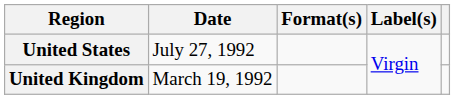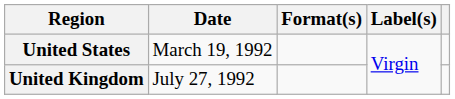United States | Date: July 27, 1992 -> March 19, 1992
United Kingdom | Date: March 19, 1992 -> July 27, 1992
